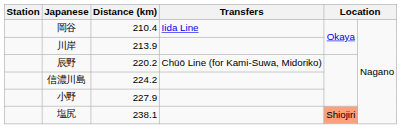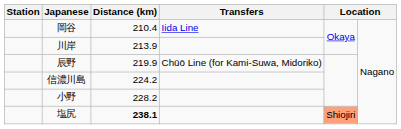辰野 | Distance (km): 220.2 -> 219.9
小野 | Distance (km): 227.9 -> 228.2
塩尻 | Distance (km): normal -> bold
